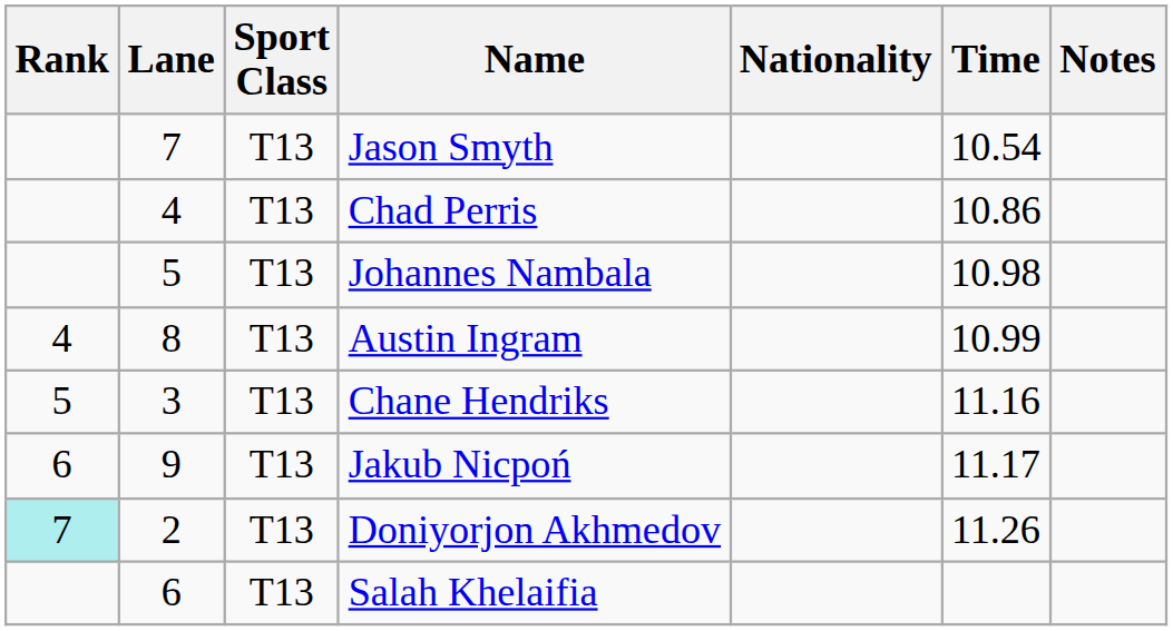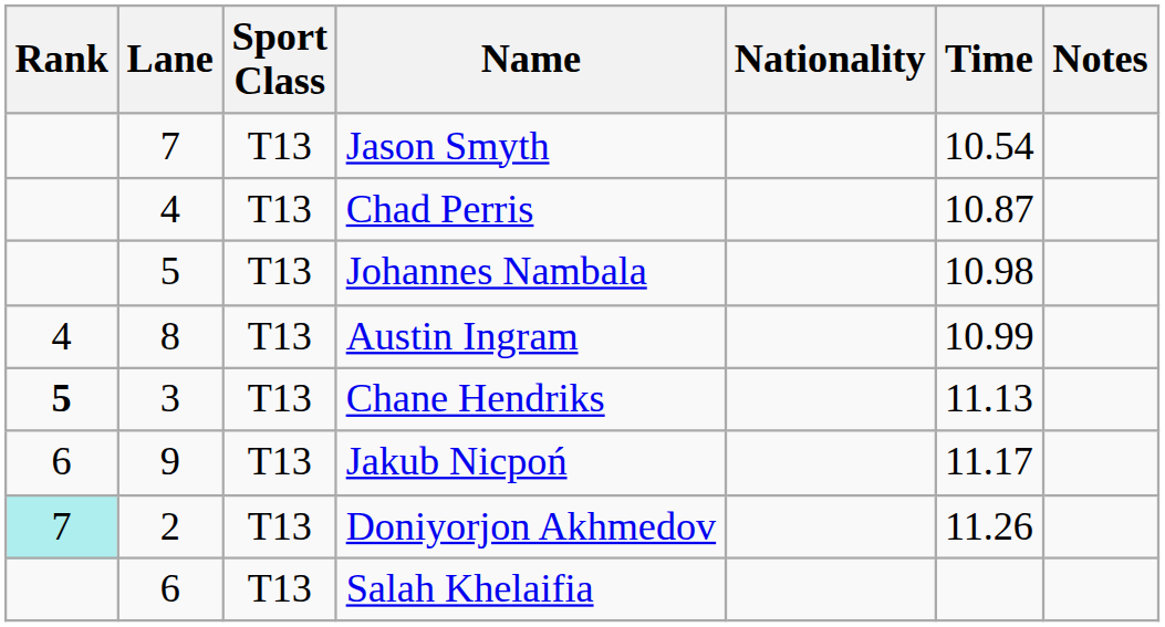Chad Perris | Time: 10.86 -> 10.87
Chane Hendriks | Rank: normal -> bold
Chane Hendriks | Time: 11.16 -> 11.13
